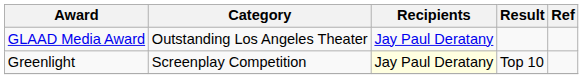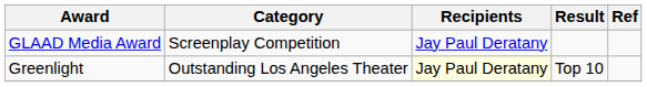GLAAD Media Award | Category: Outstanding Los Angeles Theater -> Screenplay Competition
Greenlight | Category: Screenplay Competition -> Outstanding Los Angeles Theater
